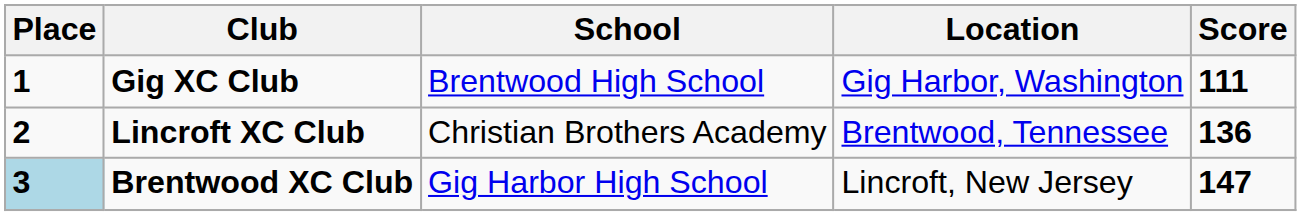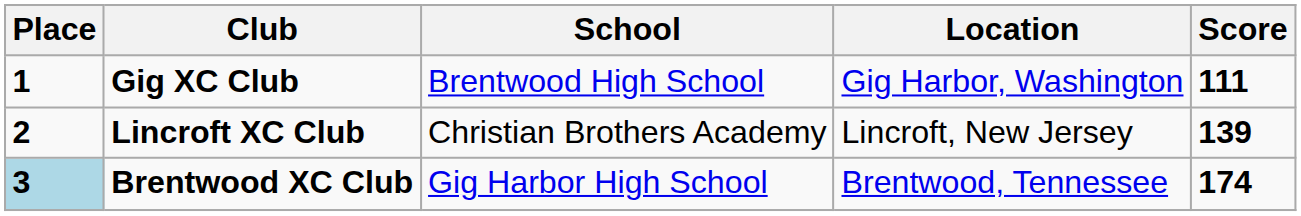Lincroft XC Club | Location: Brentwood, Tennessee -> Lincroft, New Jersey
Lincroft XC Club | Score: 136 -> 139
Brentwood XC Club | Location: Lincroft, New Jersey -> Brentwood, Tennessee
Brentwood XC Club | Score: 147 -> 174
